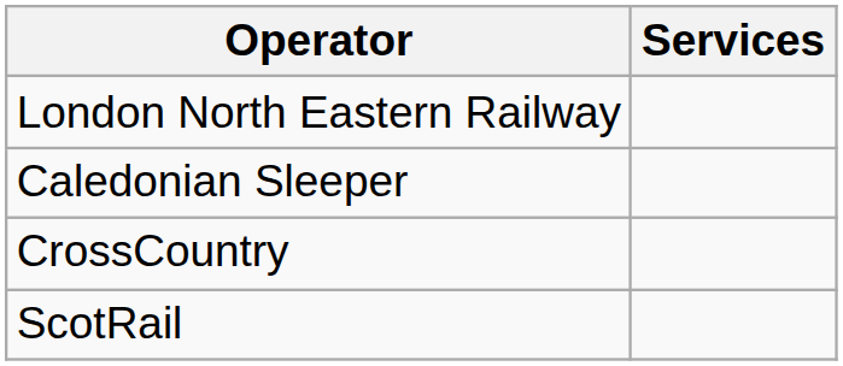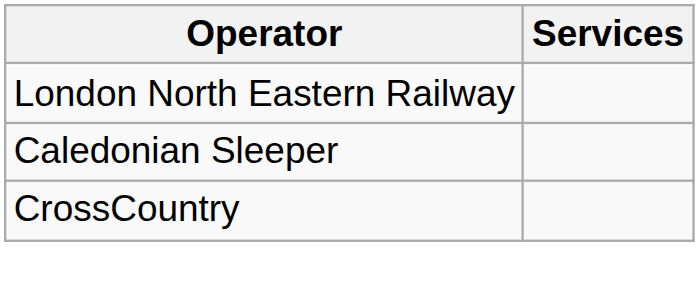- row: ScotRail
